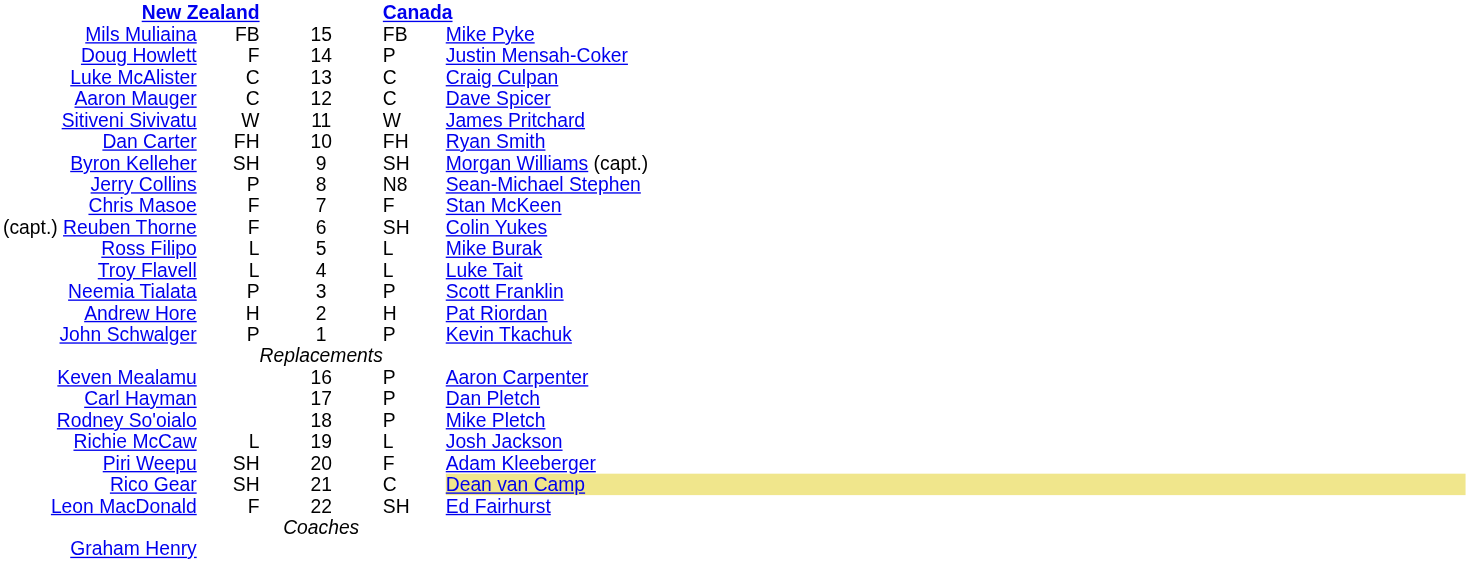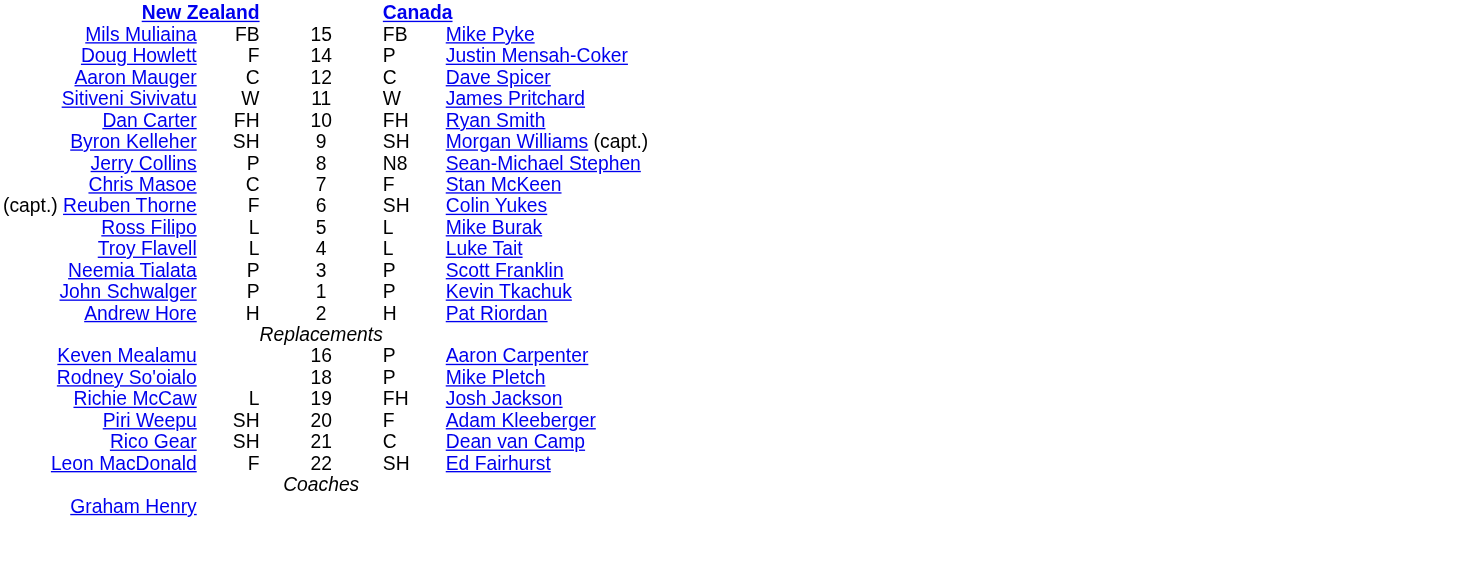- row: Luke McAlister | C | 13 | C | Craig Culpan
Chris Masoe | column 2: F -> C
rows swapped: Andrew Hore <-> John Schwalger
- row: Carl Hayman | 17 | P | Dan Pletch
Richie McCaw | column 4: L -> FH
Rico Gear | column 5: khaki background -> no background
